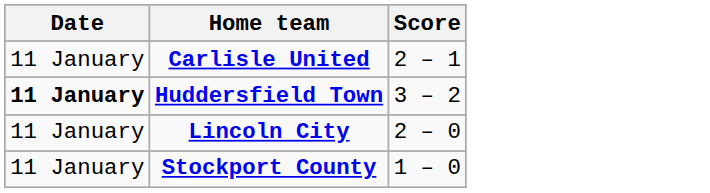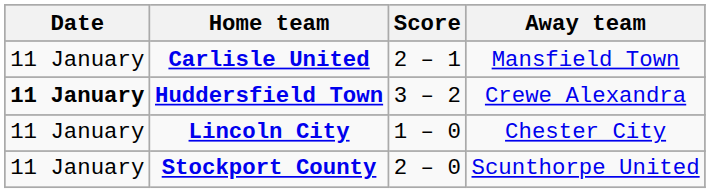+ column: Away team | Mansfield Town | Crewe Alexandra | Chester City | Scunthorpe United
Lincoln City | Score: 2 – 0 -> 1 – 0
Stockport County | Score: 1 – 0 -> 2 – 0
